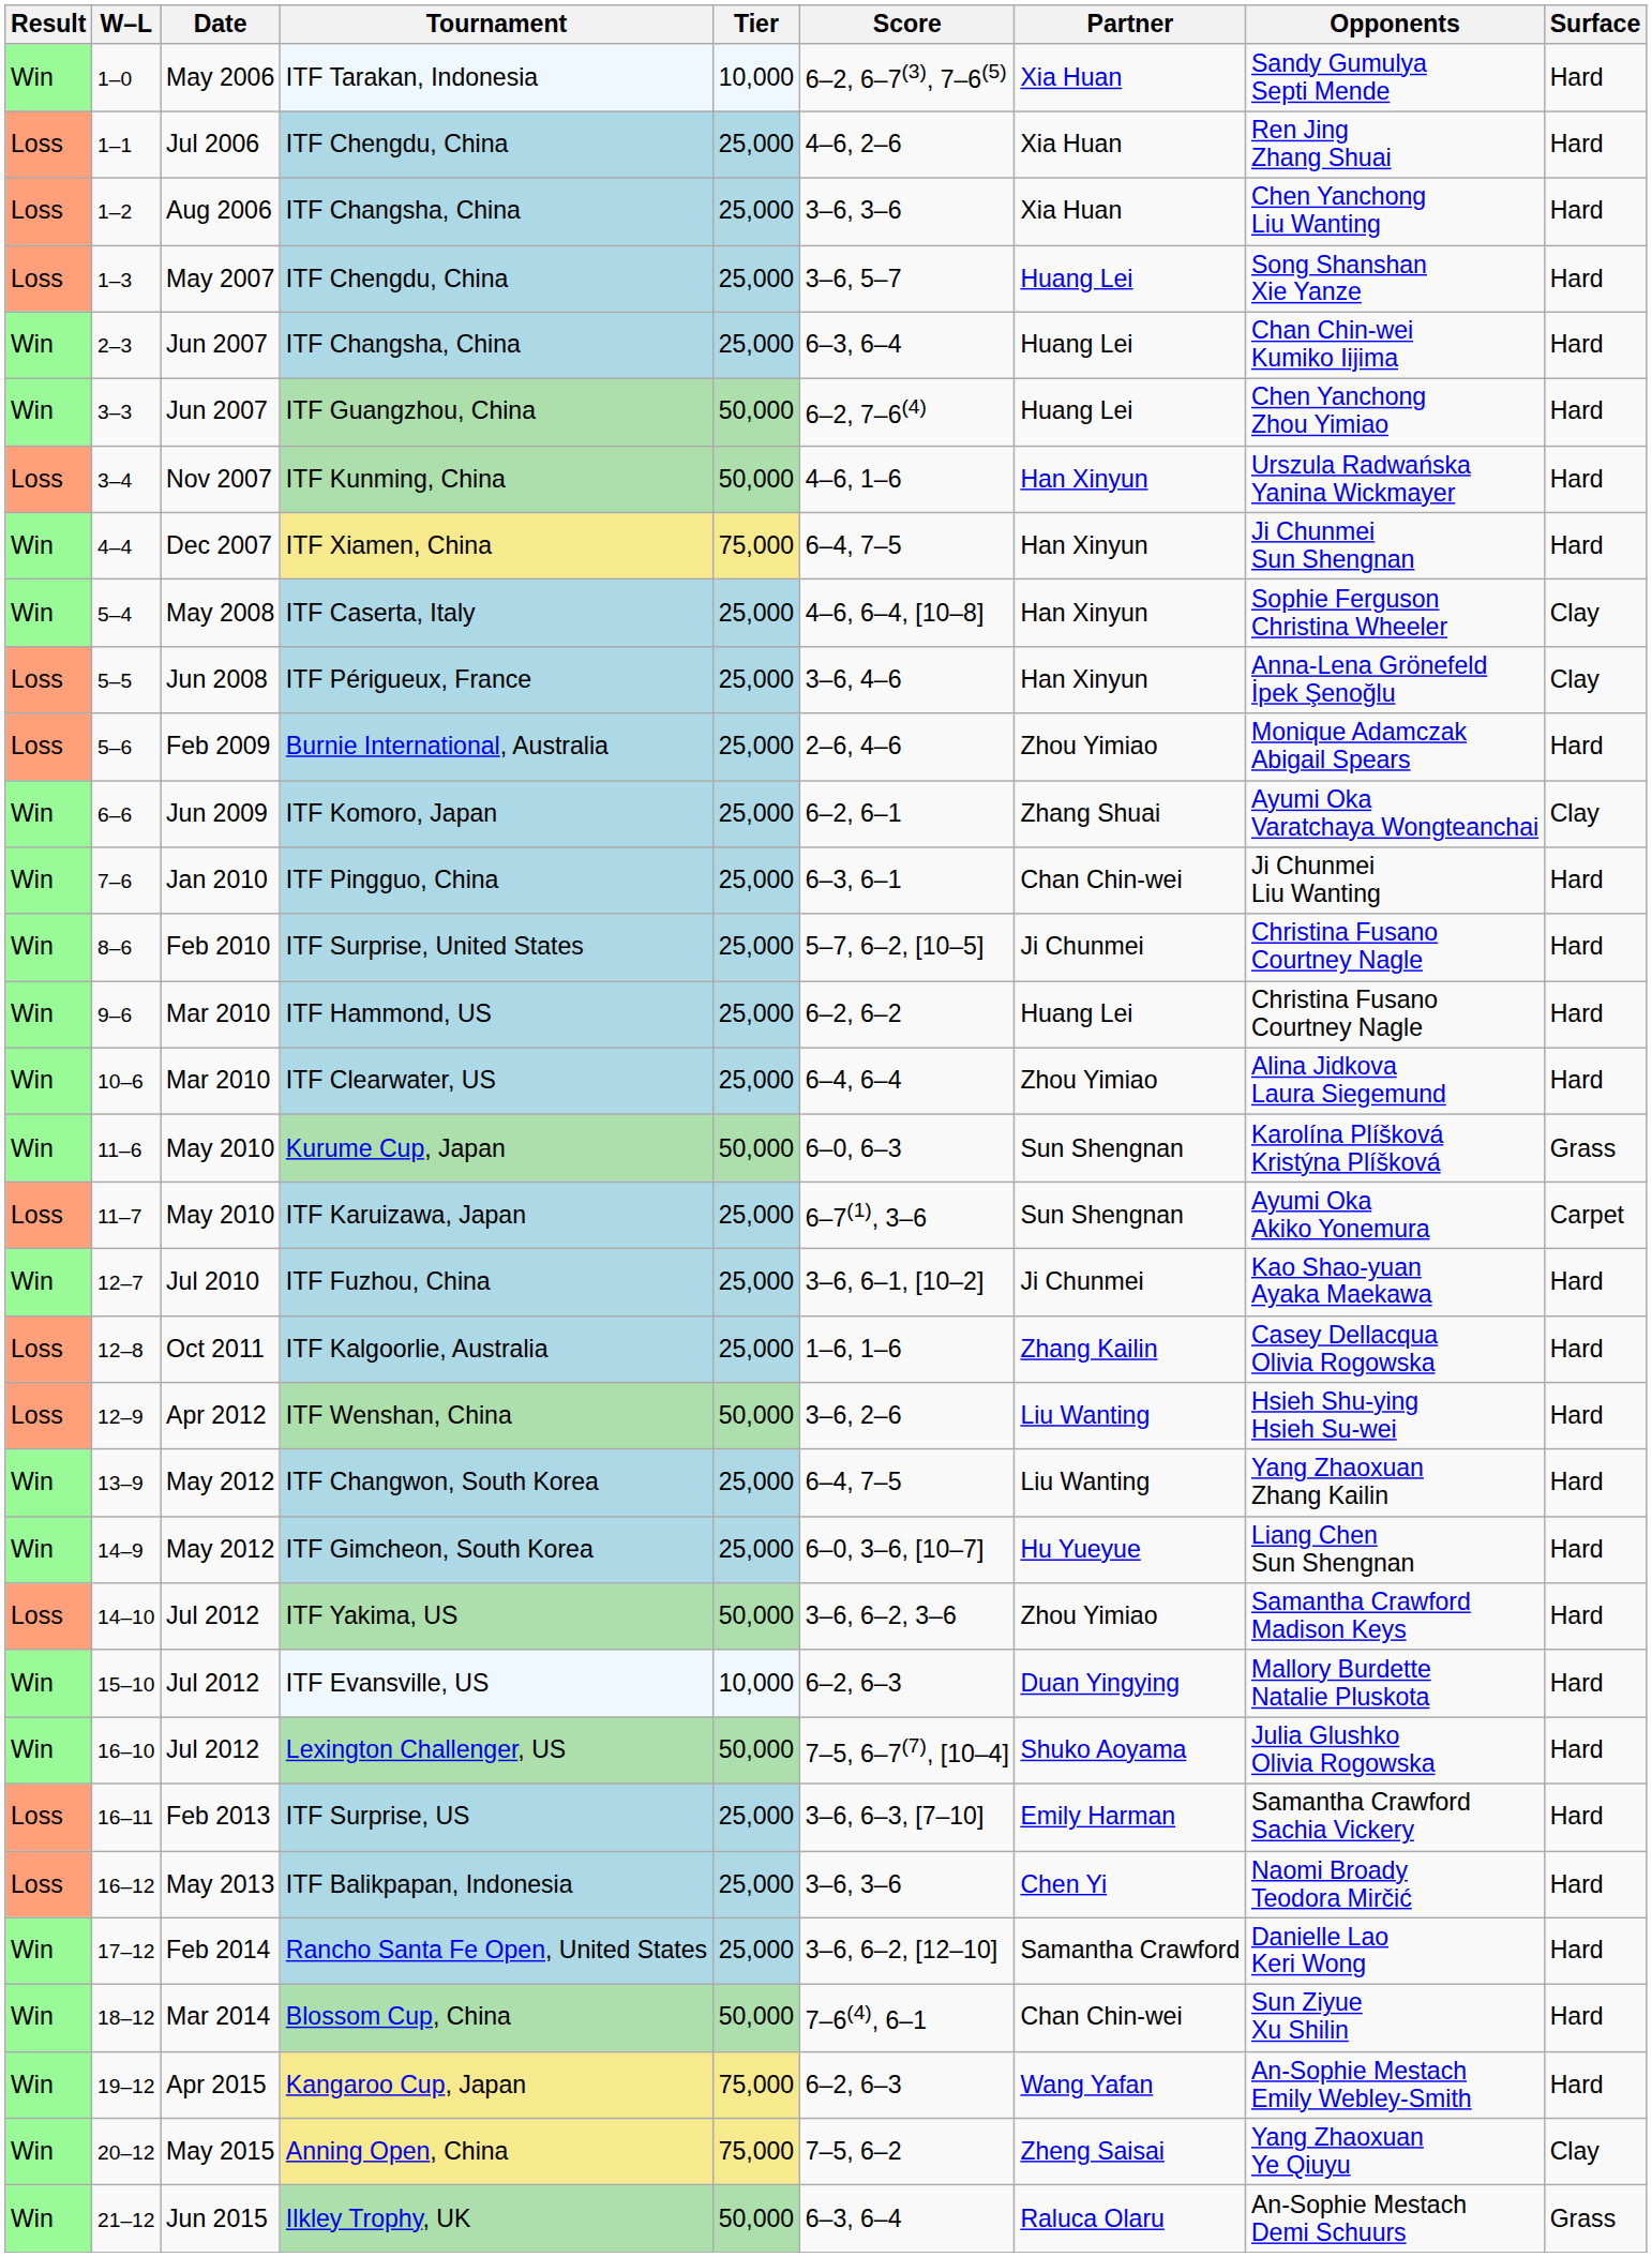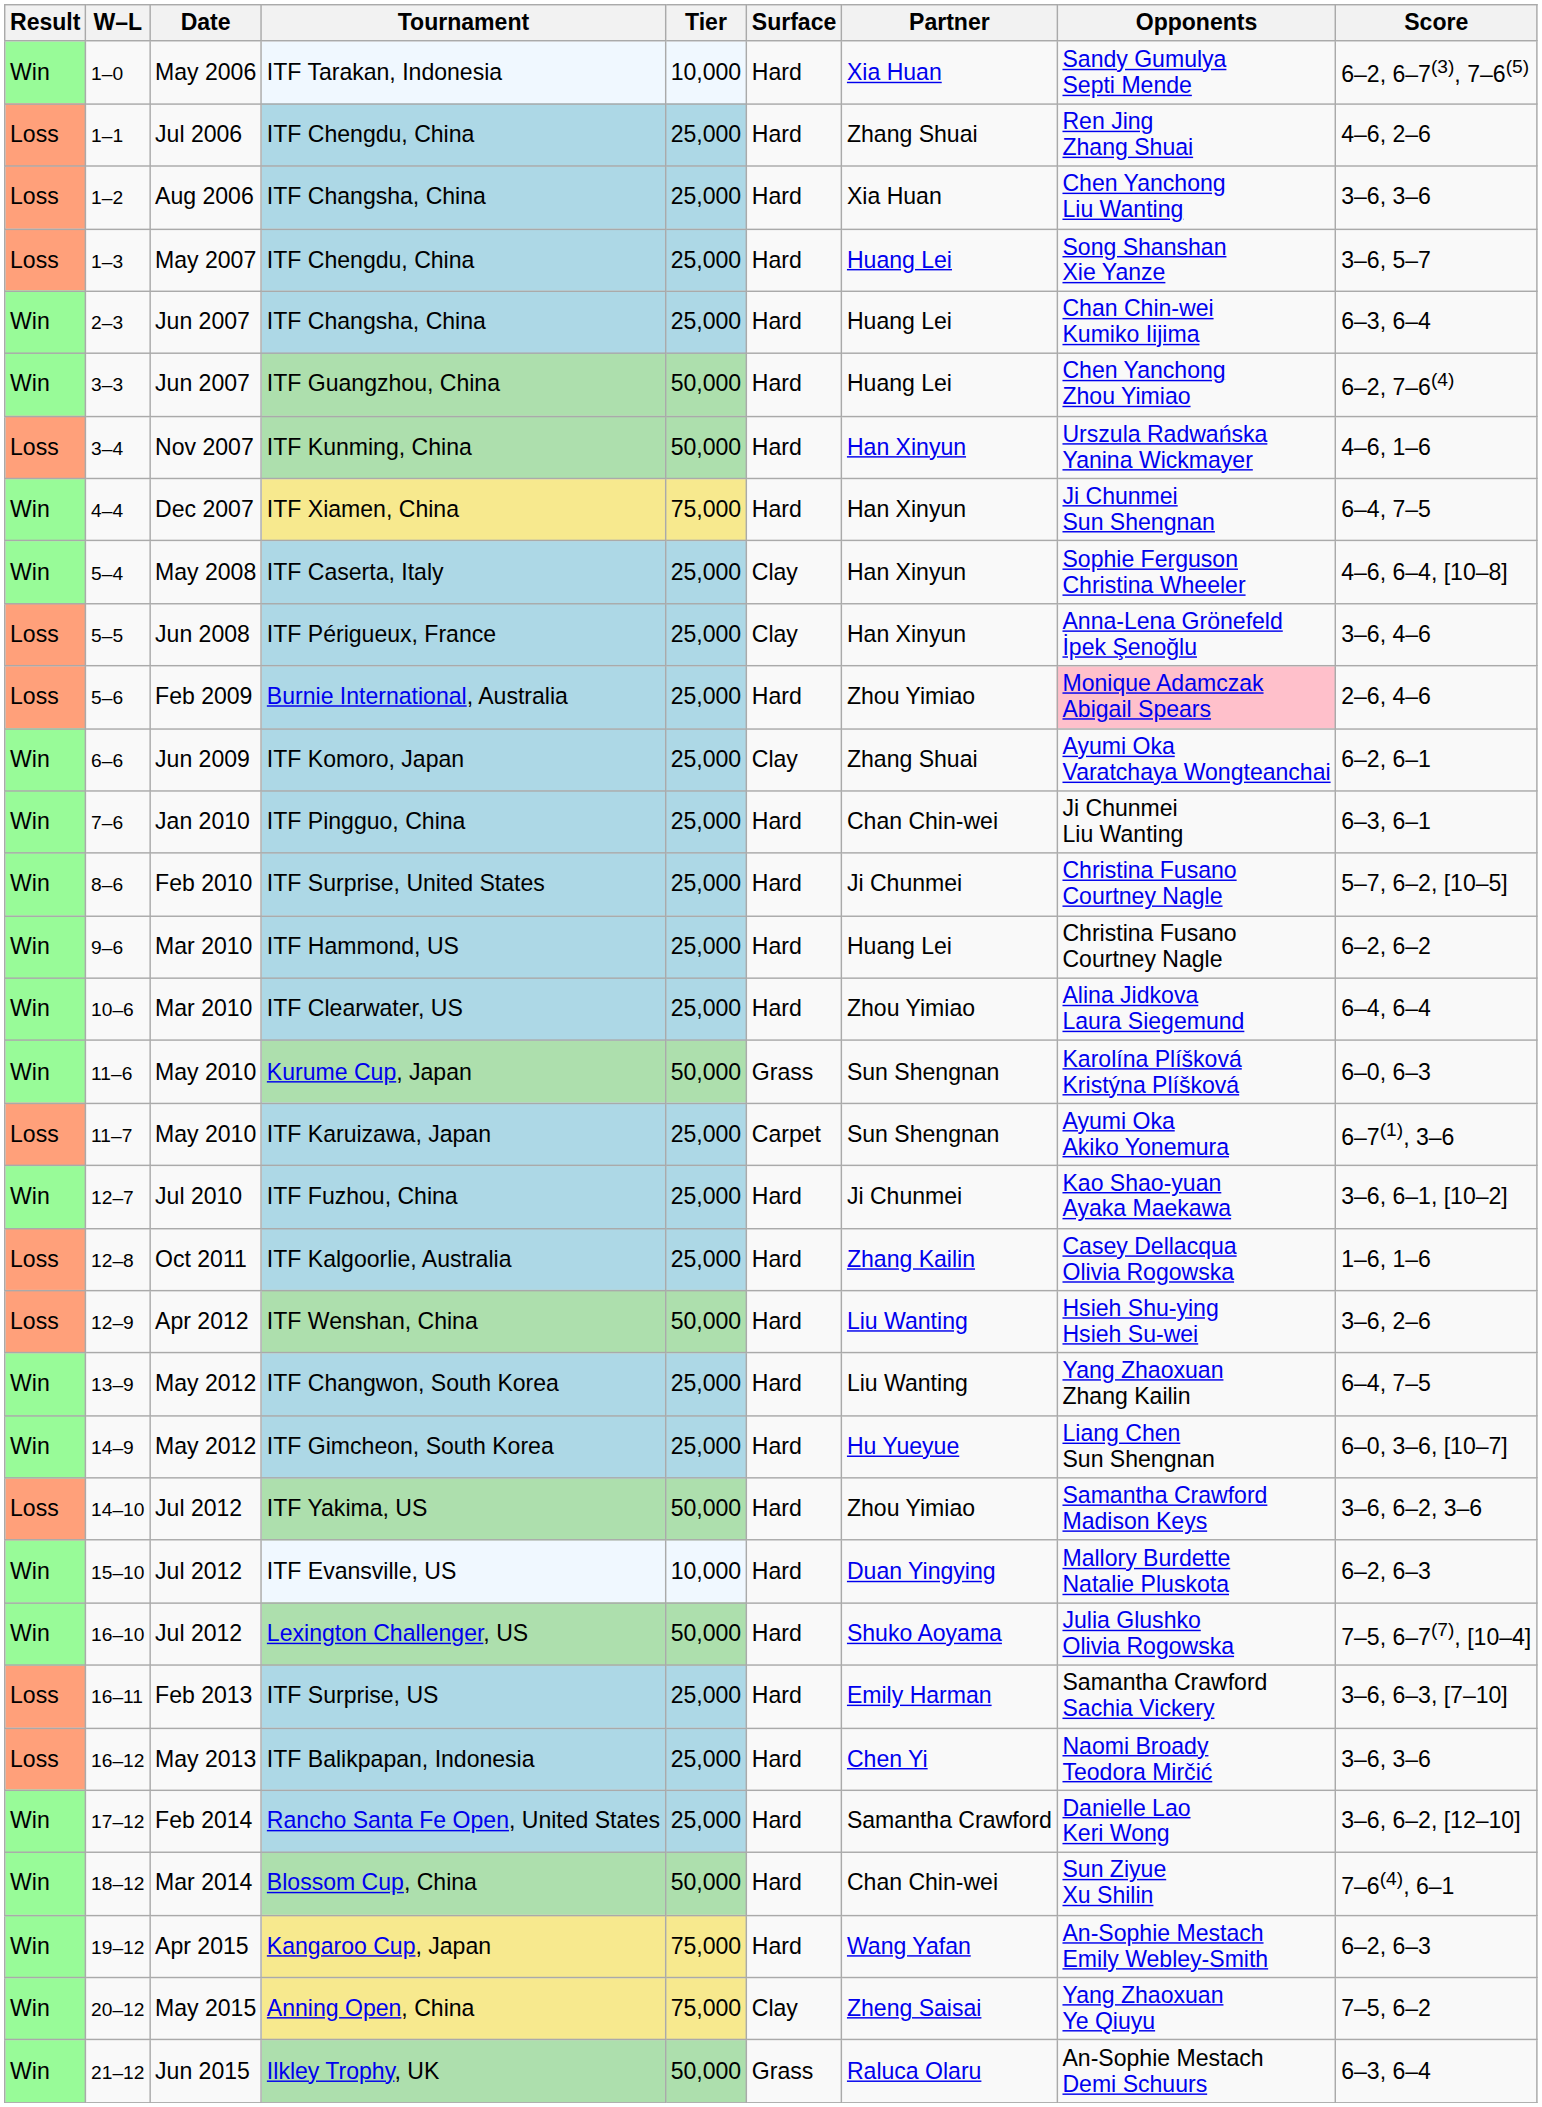columns swapped: Surface <-> Score
1–1 / ITF Chengdu, China | Partner: Xia Huan -> Zhang Shuai
Burnie International, Australia | Opponents: no background -> pink background
